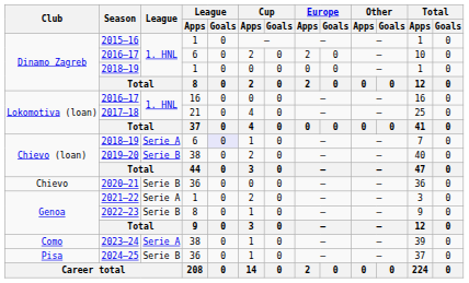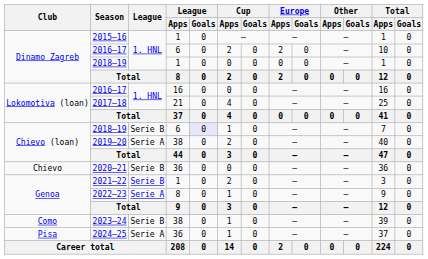Chievo (loan) / 2018–19 | League: Serie A -> Serie B
2019–20 | League: Serie B -> Serie A
2021–22 | League: Serie A -> Serie B
2022–23 | League: Serie B -> Serie A
2023–24 | League: Serie A -> Serie B
2024–25 | League: Serie B -> Serie A
